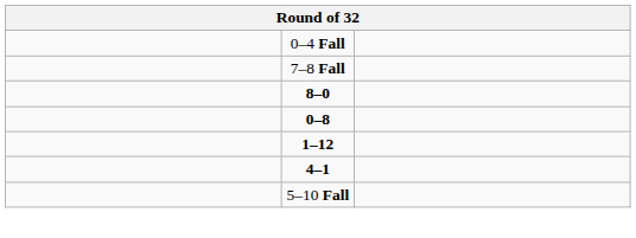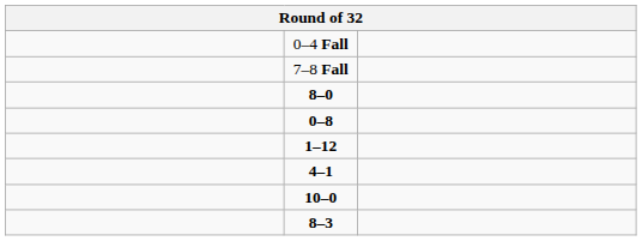+ row: 10–0
- row: 5–10 Fall
+ row: 8–3
